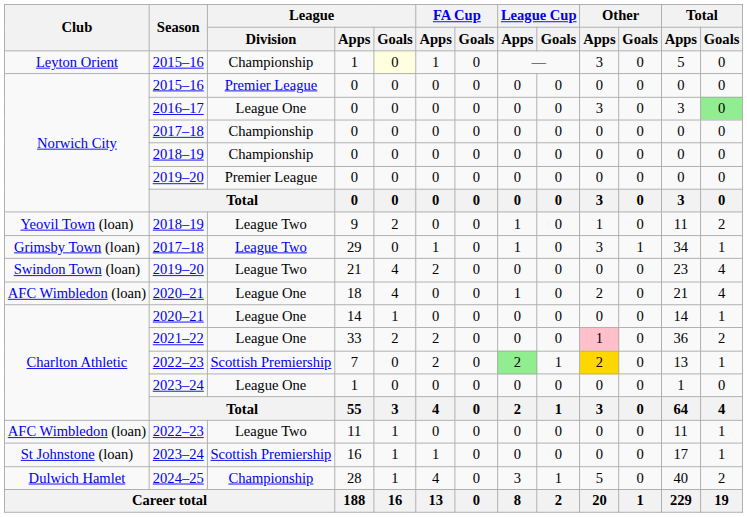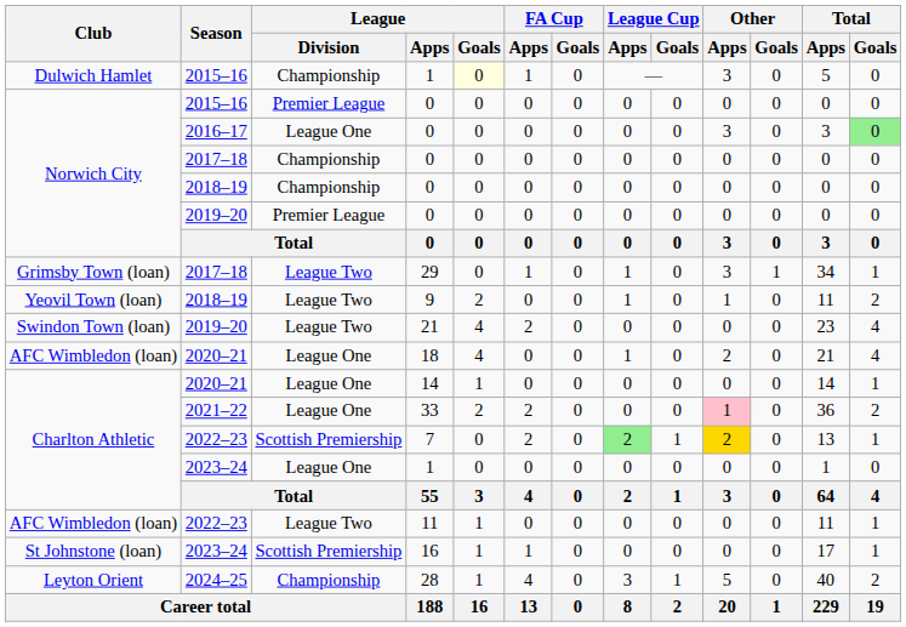2015–16 / 1 | Club: Leyton Orient -> Dulwich Hamlet
rows swapped: 29 <-> 9
28 | Club: Dulwich Hamlet -> Leyton Orient
